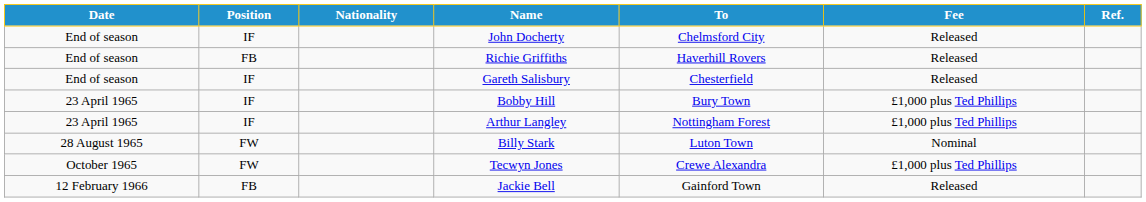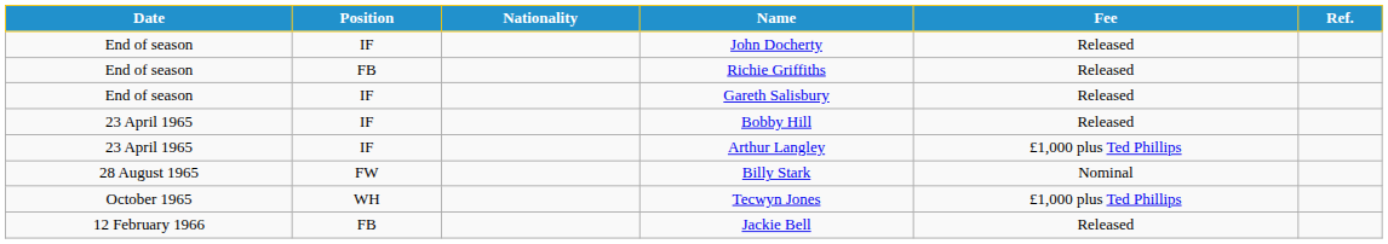- column: To | Chelmsford City | Haverhill Rovers | Chesterfield | Bury Town | Nottingham Forest | Luton Town | Crewe Alexandra | Gainford Town
Bobby Hill | Fee: £1,000 plus Ted Phillips -> Released
Tecwyn Jones | Position: FW -> WH
